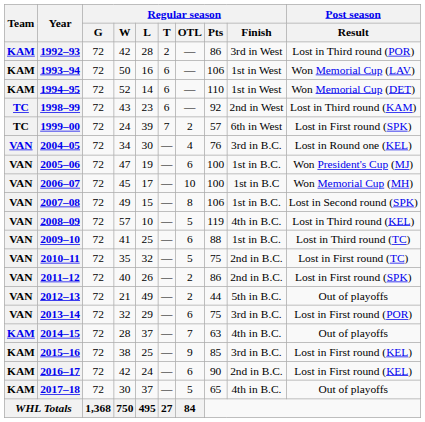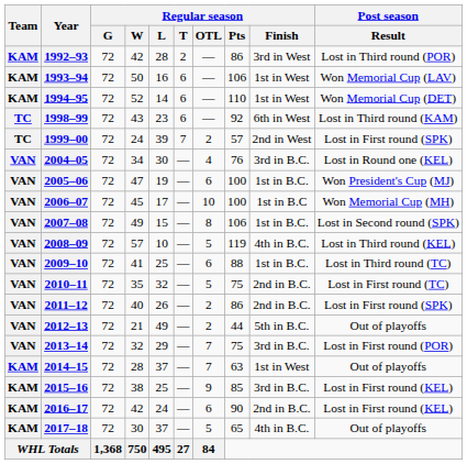1998–99 | Regular season / Finish: 2nd in West -> 6th in West
1999–00 | Regular season / Finish: 6th in West -> 2nd in West
2013–14 | Regular season / OTL: 6 -> 7
2014–15 | Regular season / Finish: 4th in B.C. -> 1st in West
